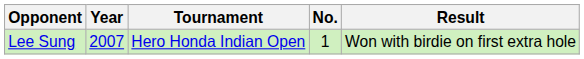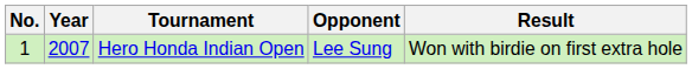columns swapped: No. <-> Opponent
